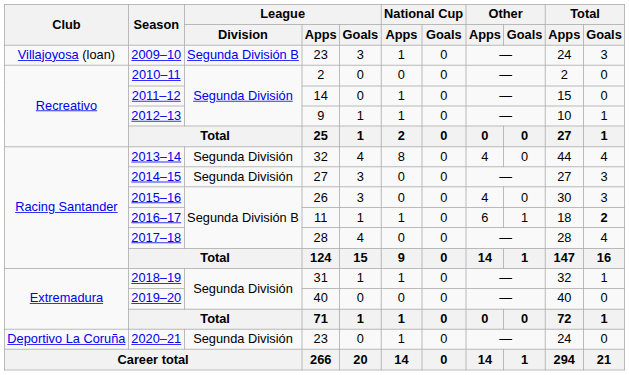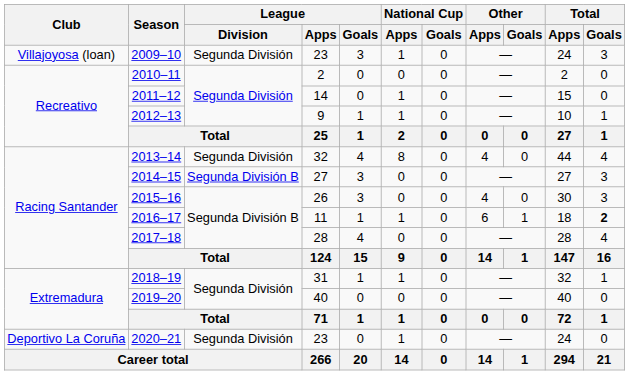2009–10 | League / Division: Segunda División B -> Segunda División
2014–15 | League / Division: Segunda División -> Segunda División B
